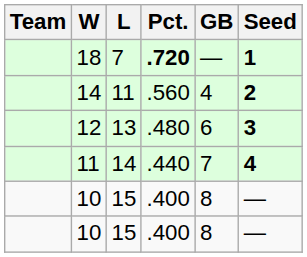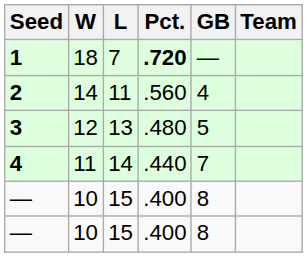columns swapped: Team <-> Seed
12 | GB: 6 -> 5
